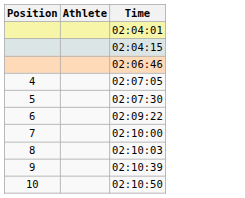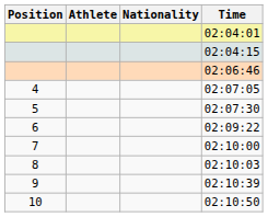+ column: Nationality
